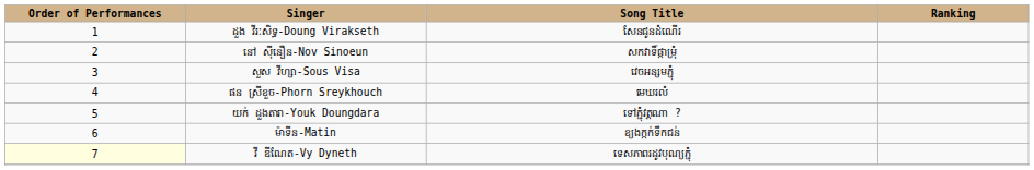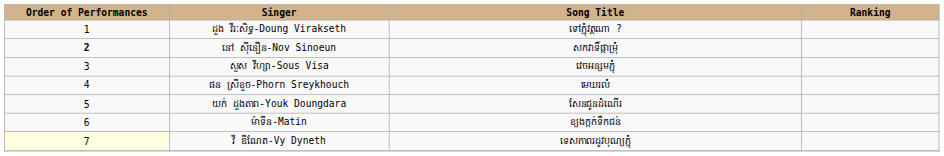ដួង វីរៈសិទ្ធ-Doung Virakseth | Song Title: សែនជូនដំណើរ -> ទៅភ្ជុំវត្តណា ?
នៅ ស៊ីនឿន-Nov Sinoeun | Order of Performances: normal -> bold
យក់ ដួងតារា-Youk Doungdara | Song Title: ទៅភ្ជុំវត្តណា ? -> សែនជូនដំណើរ
